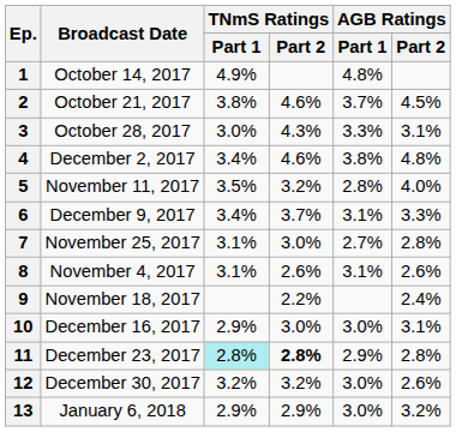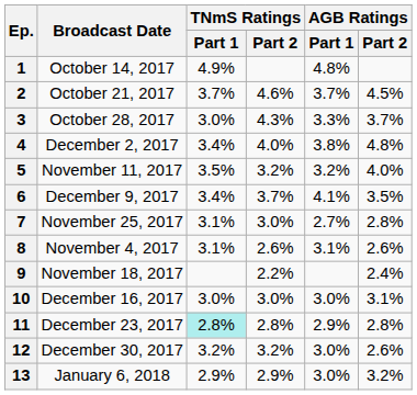2 | TNmS Ratings / Part 1: 3.8% -> 3.7%
3 | AGB Ratings / Part 2: 3.1% -> 3.7%
4 | TNmS Ratings / Part 2: 4.6% -> 4.0%
5 | AGB Ratings / Part 1: 2.8% -> 3.2%
6 | AGB Ratings / Part 1: 3.1% -> 4.1%
6 | AGB Ratings / Part 2: 3.3% -> 3.5%
10 | TNmS Ratings / Part 1: 2.9% -> 3.0%
11 | TNmS Ratings / Part 2: bold -> normal
